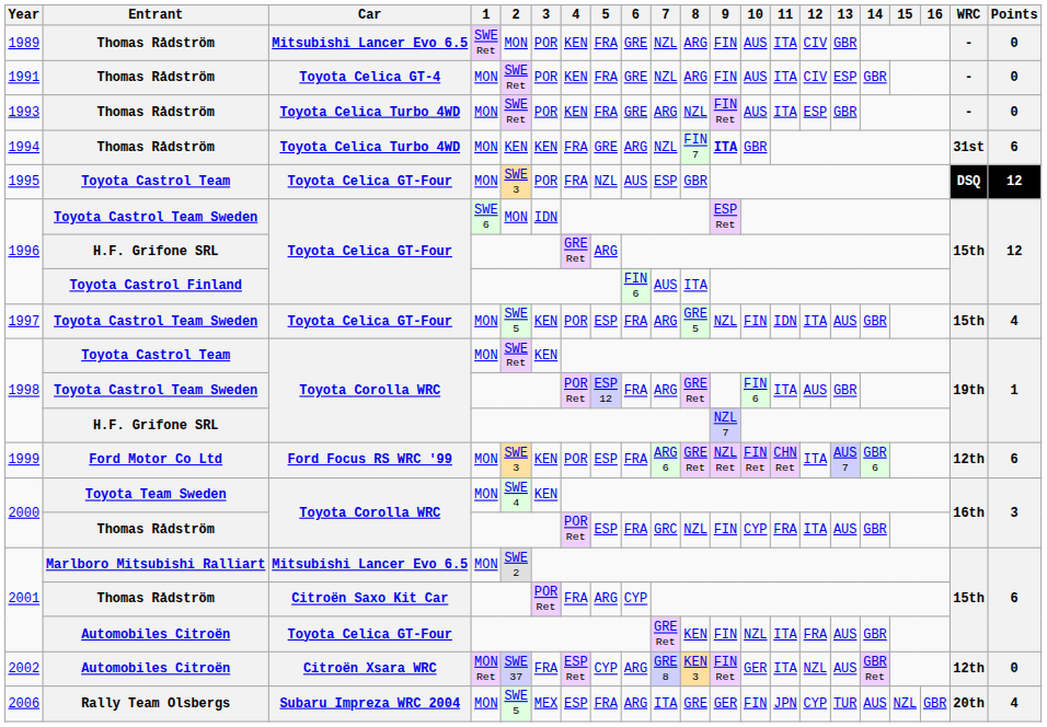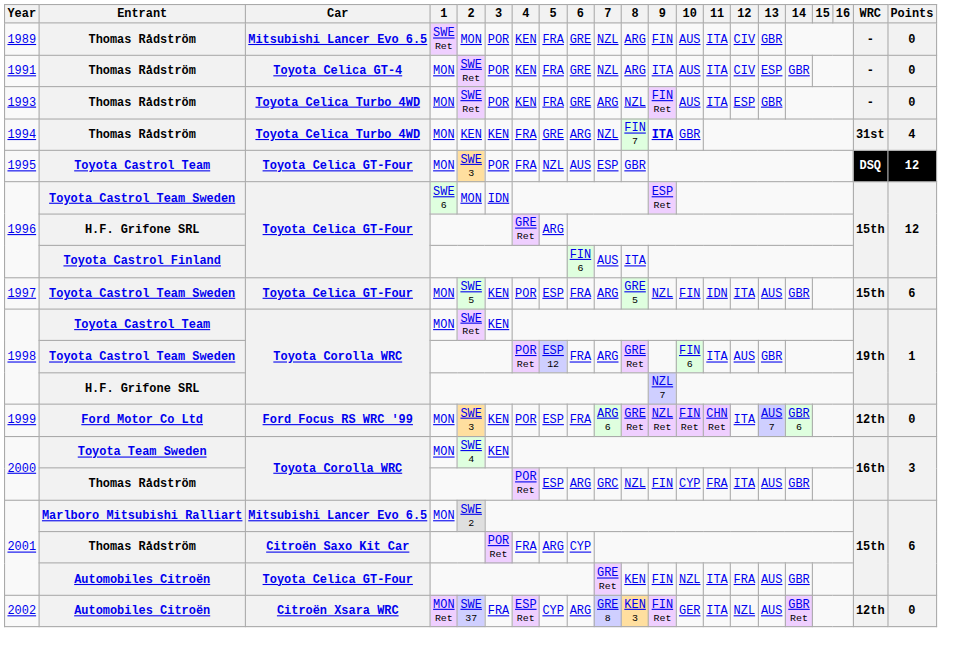1991 | 9: FIN -> ITA
1994 | Points: 6 -> 4
1997 | Points: 4 -> 6
1999 | Points: 6 -> 0
2000 / Thomas Rådström | 6: FRA -> ARG
- row: 2006 | Rally Team Olsbergs | Subaru Impreza WRC 2004 | MON | SWE 5 | MEX | ESP | FRA | ARG | ITA | GRE | GER | FIN | JPN | CYP | TUR | AUS | NZL | GBR | 20th | 4
